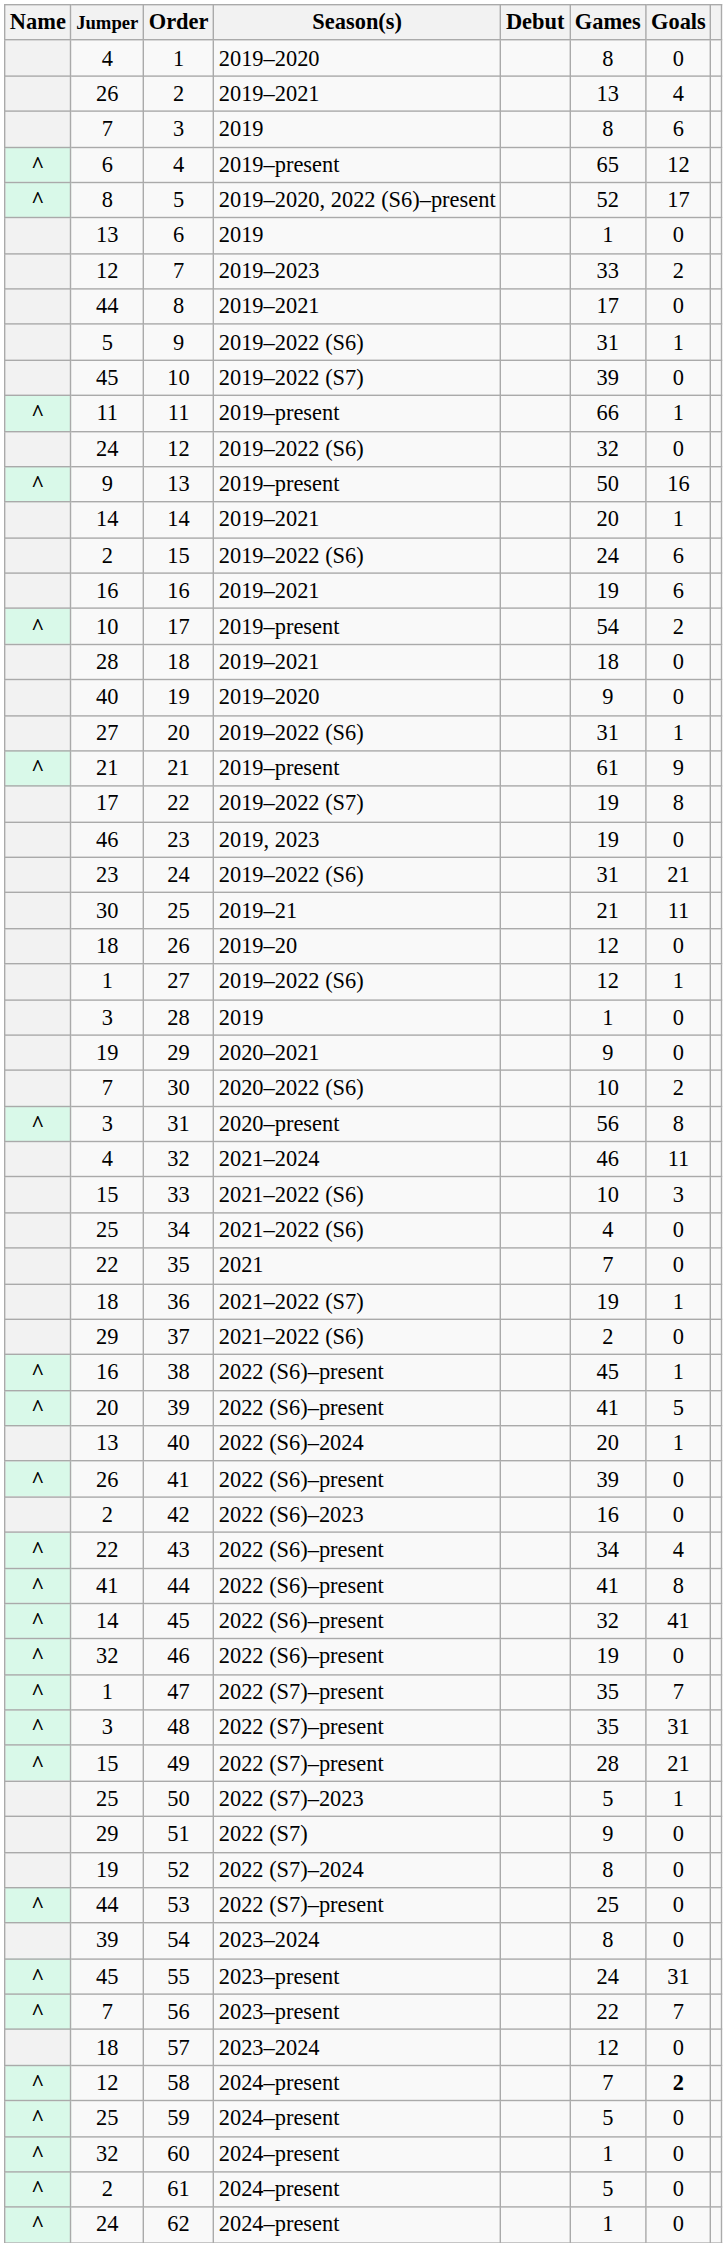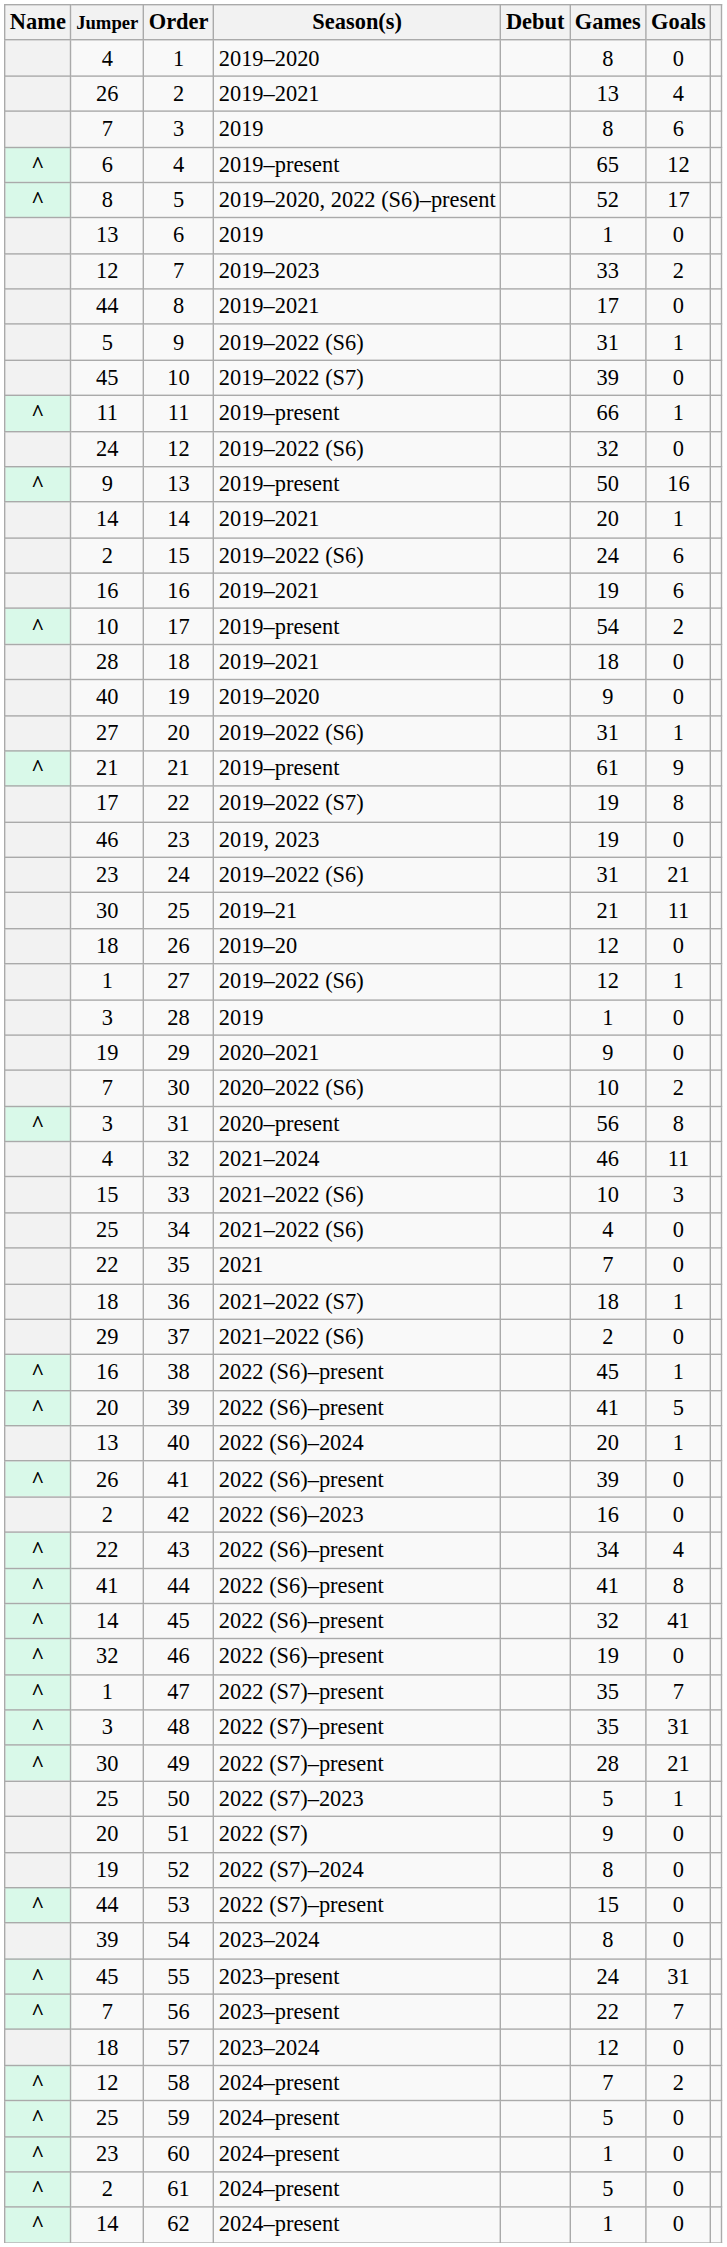36 | Games: 19 -> 18
49 | Jumper: 15 -> 30
51 | Jumper: 29 -> 20
53 | Games: 25 -> 15
58 | Goals: bold -> normal
60 | Jumper: 32 -> 23
62 | Jumper: 24 -> 14
